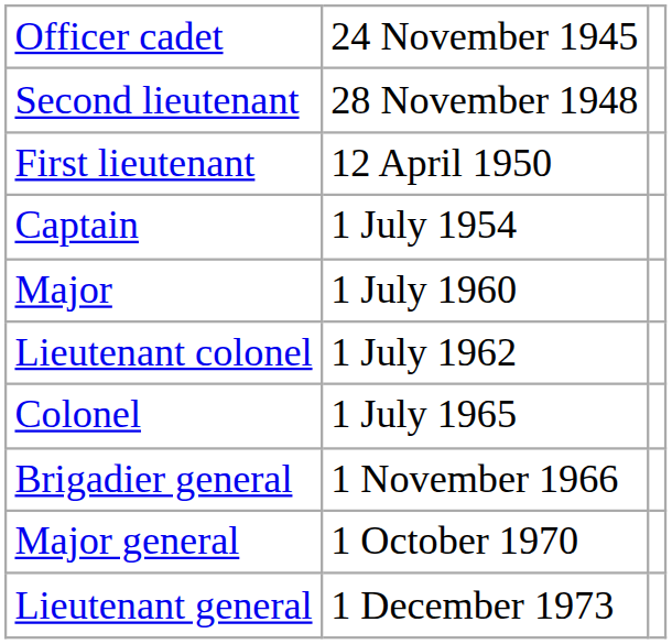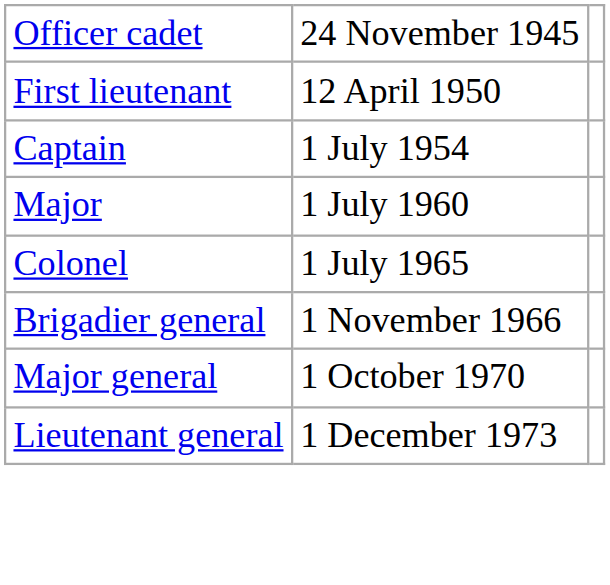- row: Second lieutenant | 28 November 1948
- row: Lieutenant colonel | 1 July 1962
